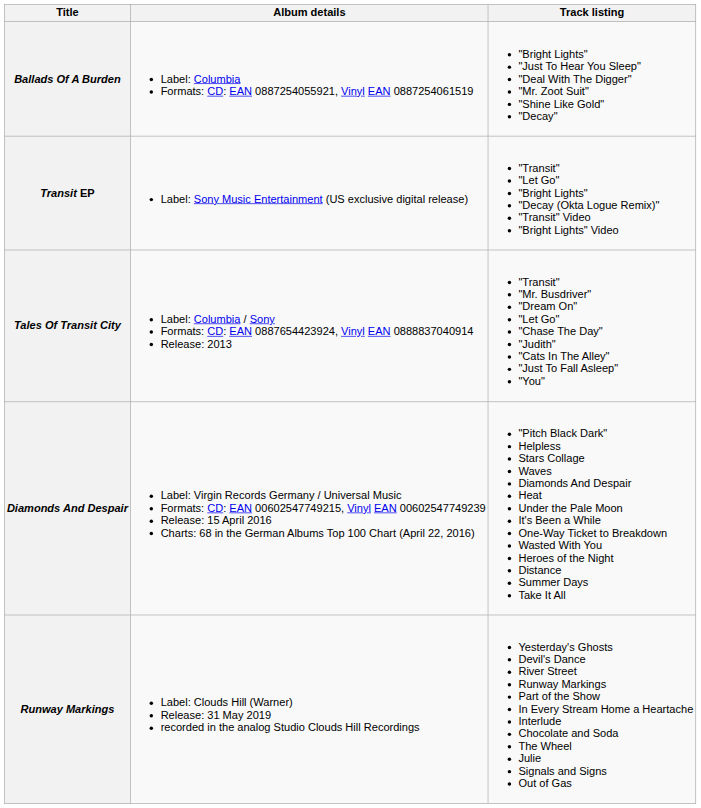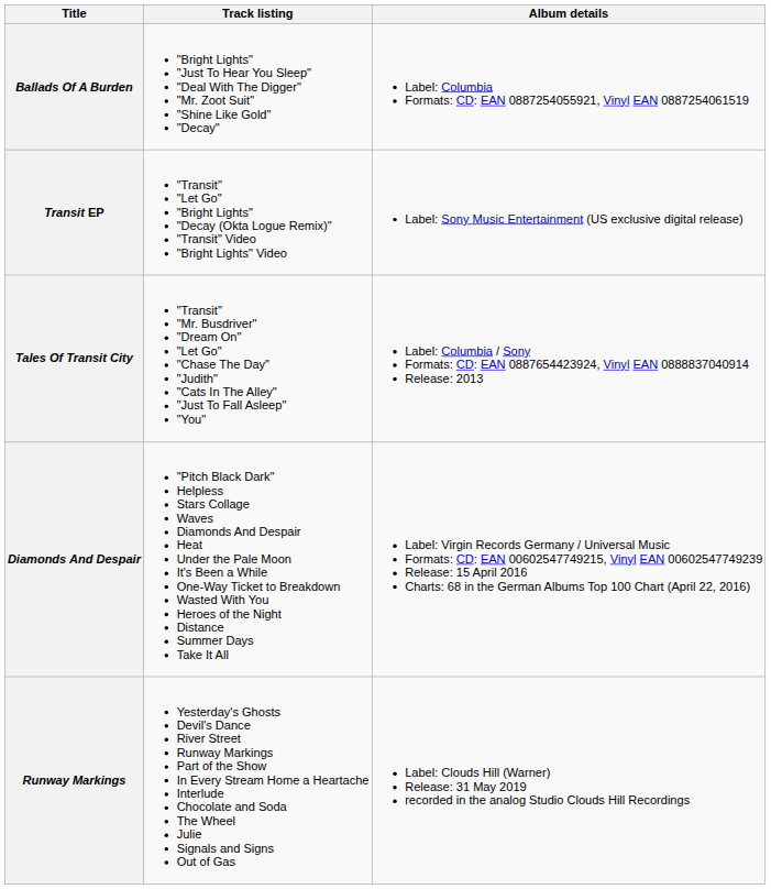columns swapped: Album details <-> Track listing
